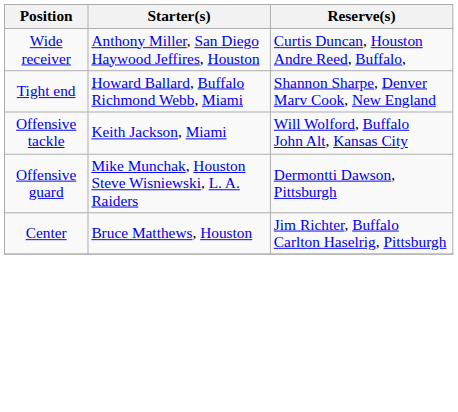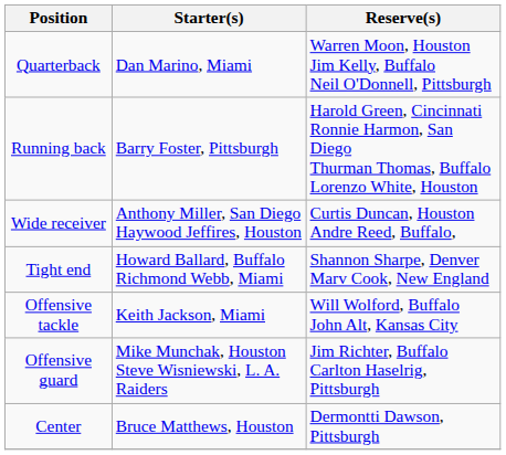+ row: Quarterback | Dan Marino, Miami | Warren Moon, Houston Jim Kelly, Buffalo Neil O'Donnell, Pittsburgh
+ row: Running back | Barry Foster, Pittsburgh | Harold Green, Cincinnati Ronnie Harmon, San Diego Thurman Thomas, Buffalo Lorenzo White, Houston
Offensive guard | Reserve(s): Dermontti Dawson, Pittsburgh -> Jim Richter, Buffalo Carlton Haselrig, Pittsburgh
Center | Reserve(s): Jim Richter, Buffalo Carlton Haselrig, Pittsburgh -> Dermontti Dawson, Pittsburgh
